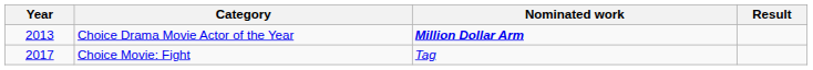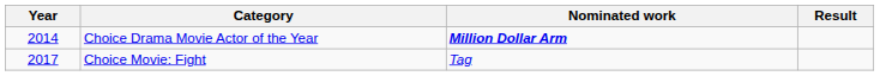Choice Drama Movie Actor of the Year | Year: 2013 -> 2014
